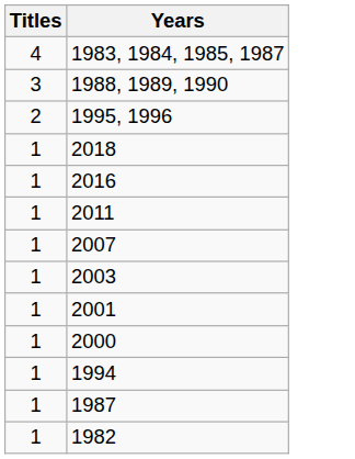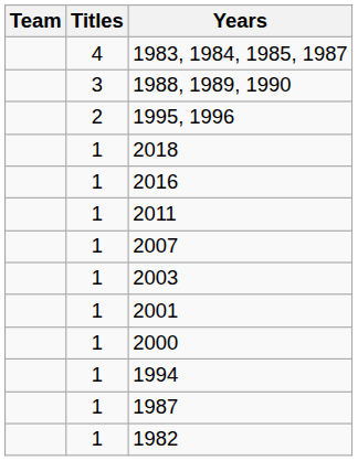+ column: Team
